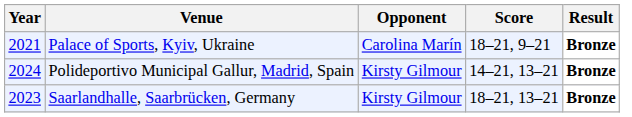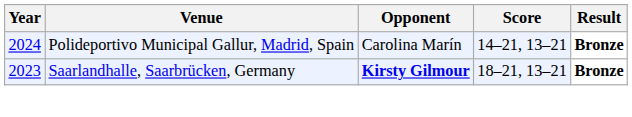- row: 2021 | Palace of Sports, Kyiv, Ukraine | Carolina Marín | 18–21, 9–21 | Bronze
Polideportivo Municipal Gallur, Madrid, Spain | Opponent: Kirsty Gilmour -> Carolina Marín
Saarlandhalle, Saarbrücken, Germany | Opponent: normal -> bold
